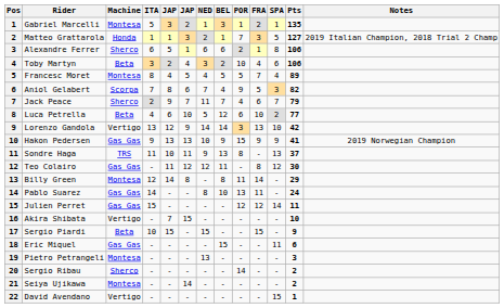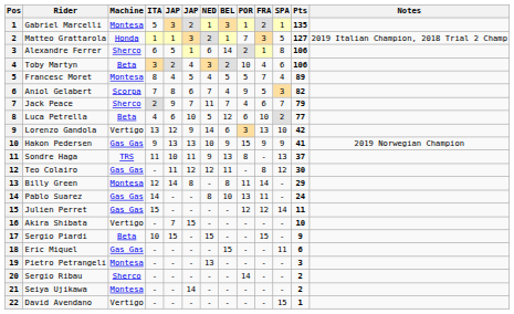Alexandre Ferrer | BEL: 6 -> 14
Lorenzo Gandola | BEL: 14 -> 6
